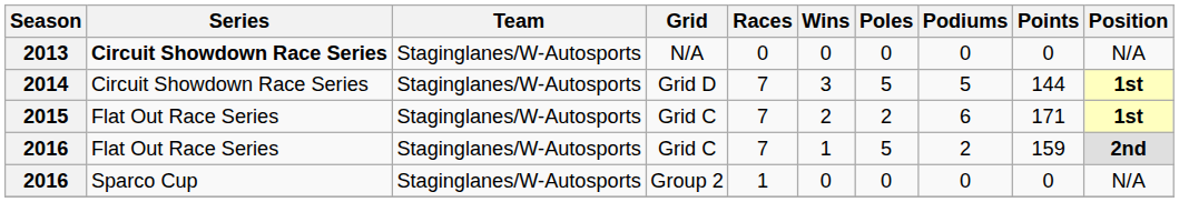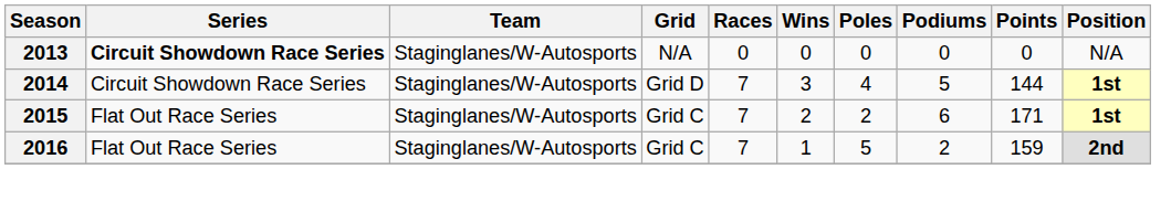2014 | Poles: 5 -> 4
- row: 2016 | Sparco Cup | Staginglanes/W-Autosports | Group 2 | 1 | 0 | 0 | 0 | 0 | N/A
